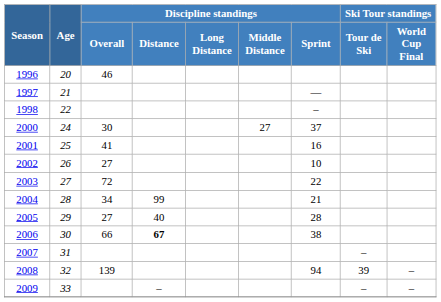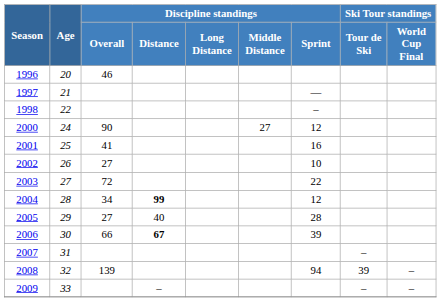2000 | Discipline standings / Overall: 30 -> 90
2000 | Discipline standings / Sprint: 37 -> 12
2004 | Discipline standings / Distance: normal -> bold
2004 | Discipline standings / Sprint: 21 -> 12
2006 | Discipline standings / Sprint: 38 -> 39
